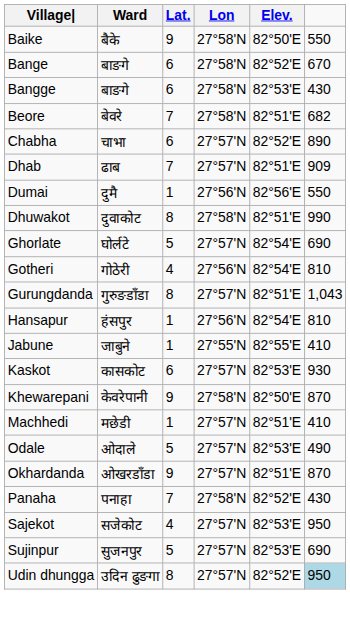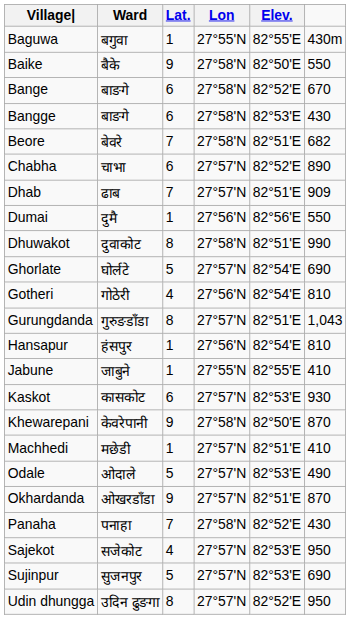+ row: Baguwa | बगुवा | 1 | 27°55'N | 82°55'E | 430m
Udin dhungga | column 6: lightblue background -> no background
